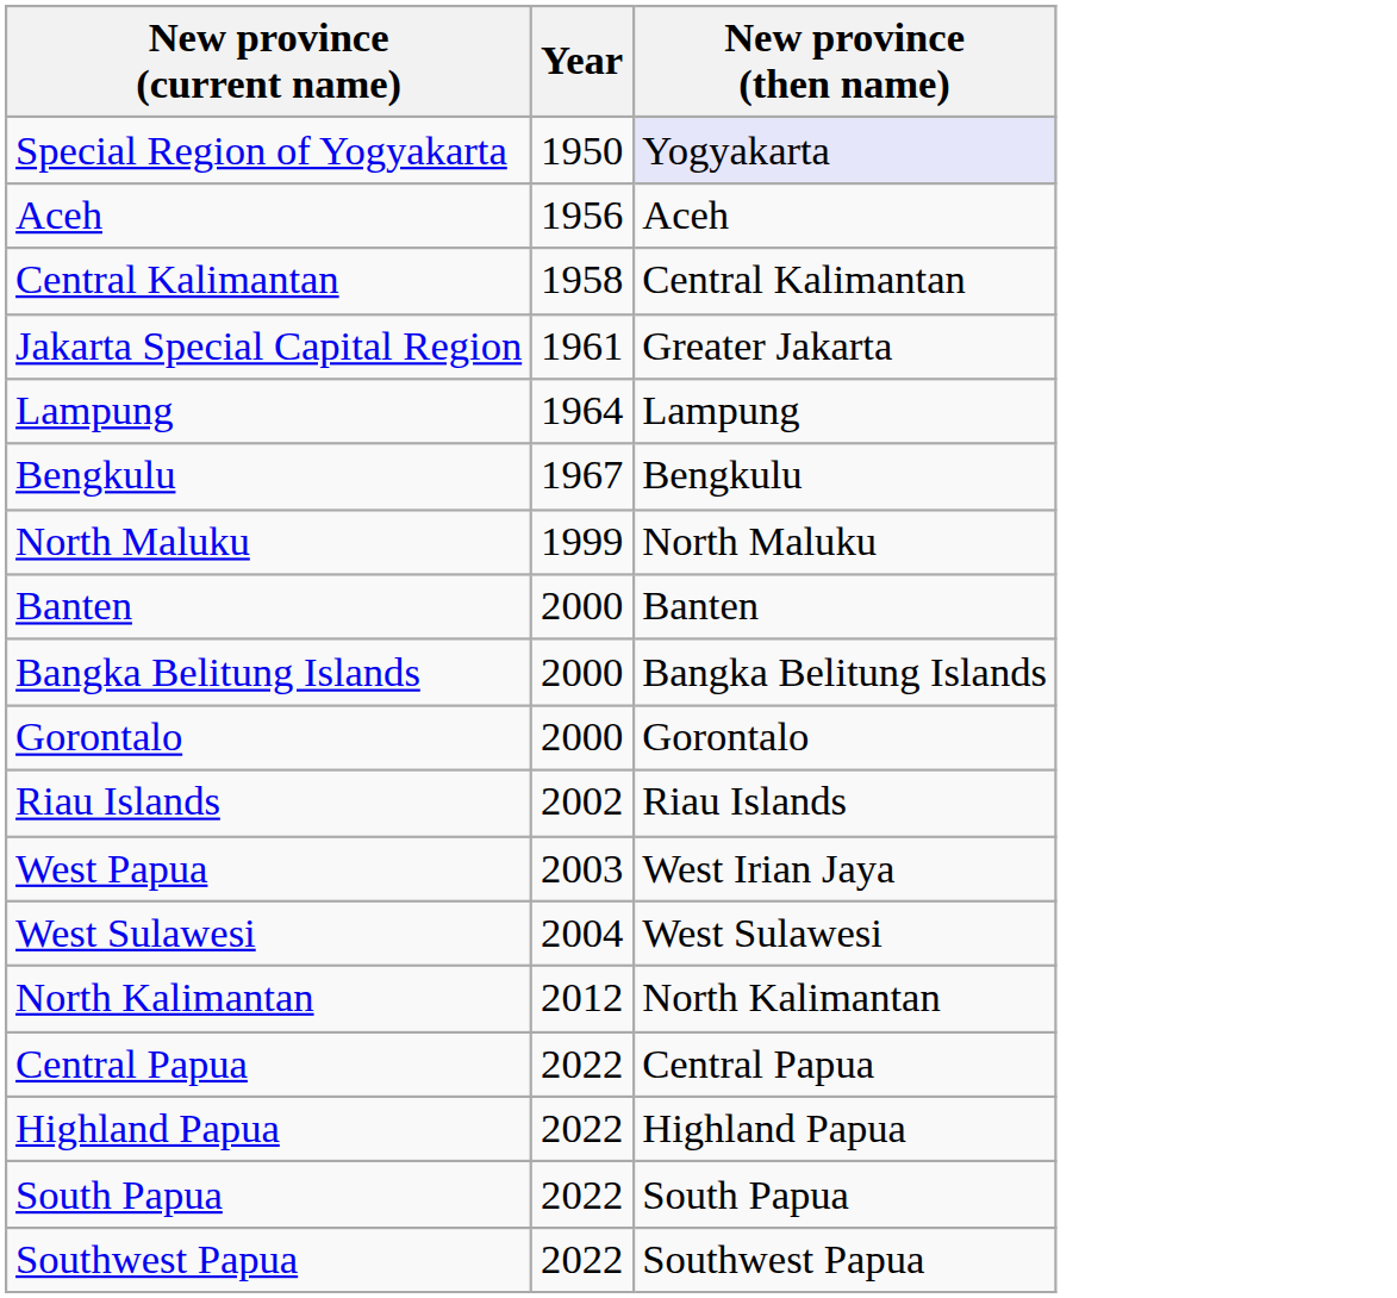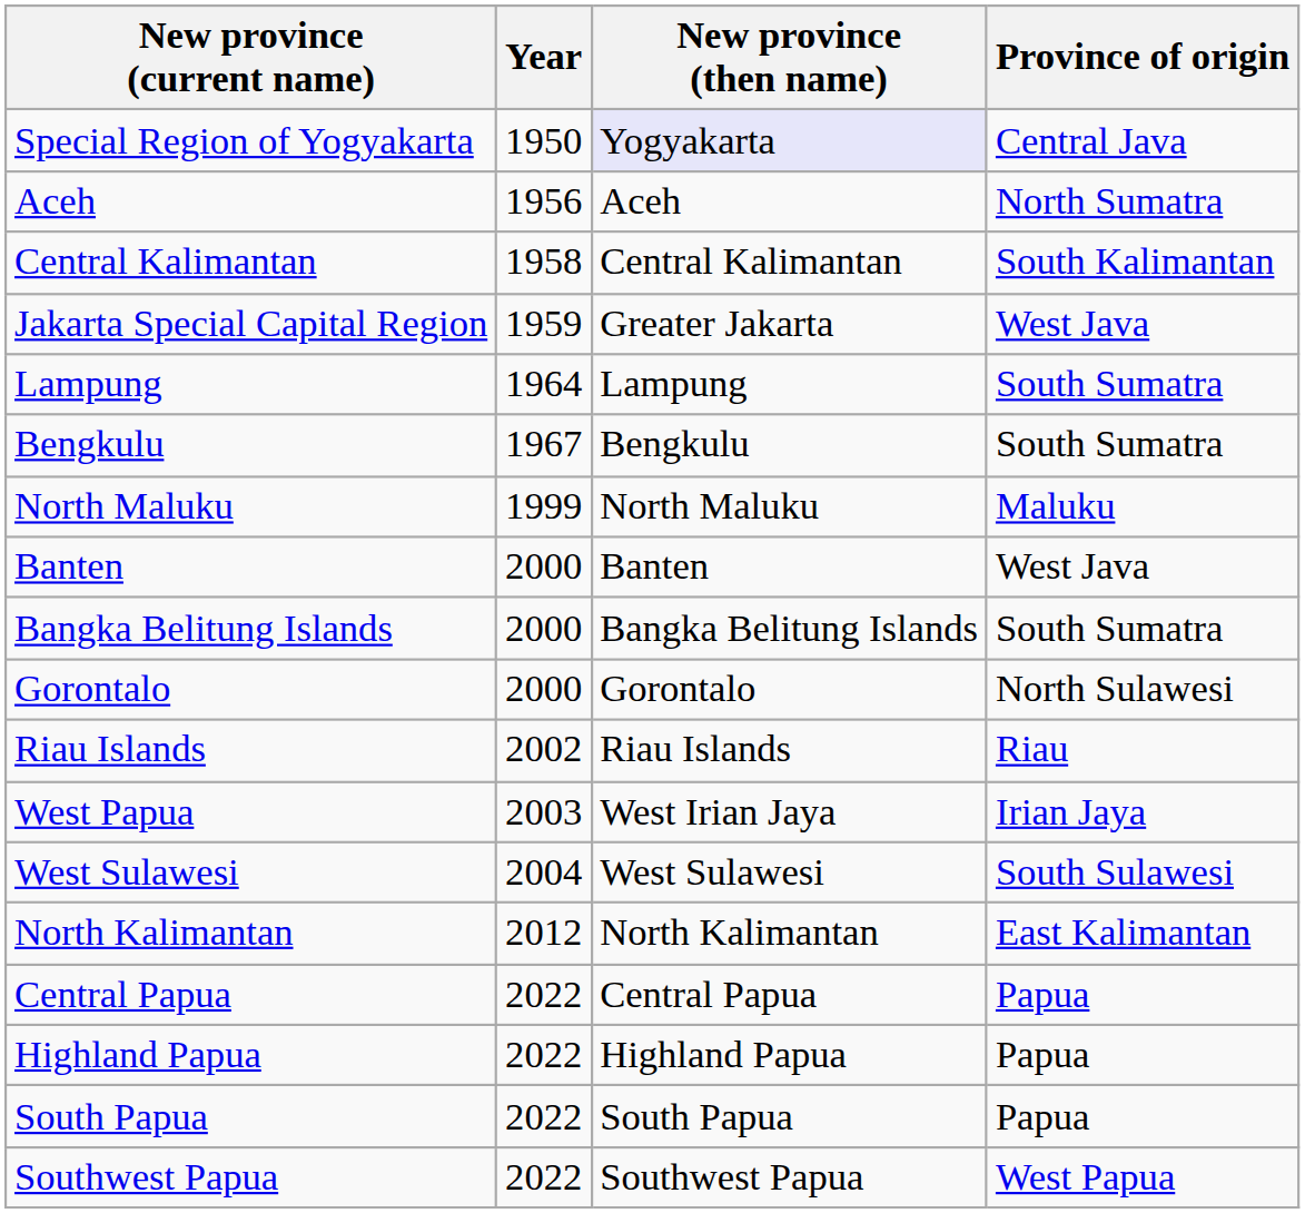+ column: Province of origin | Central Java | North Sumatra | South Kalimantan | West Java | South Sumatra | South Sumatra | Maluku | West Java | South Sumatra | North Sulawesi | Riau | Irian Jaya | South Sulawesi | East Kalimantan | Papua | Papua | Papua | West Papua
Jakarta Special Capital Region | Year: 1961 -> 1959
